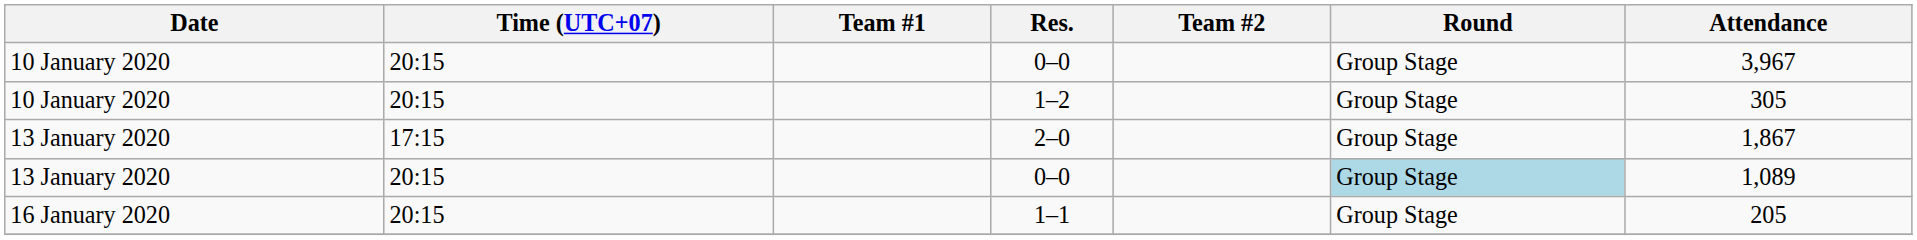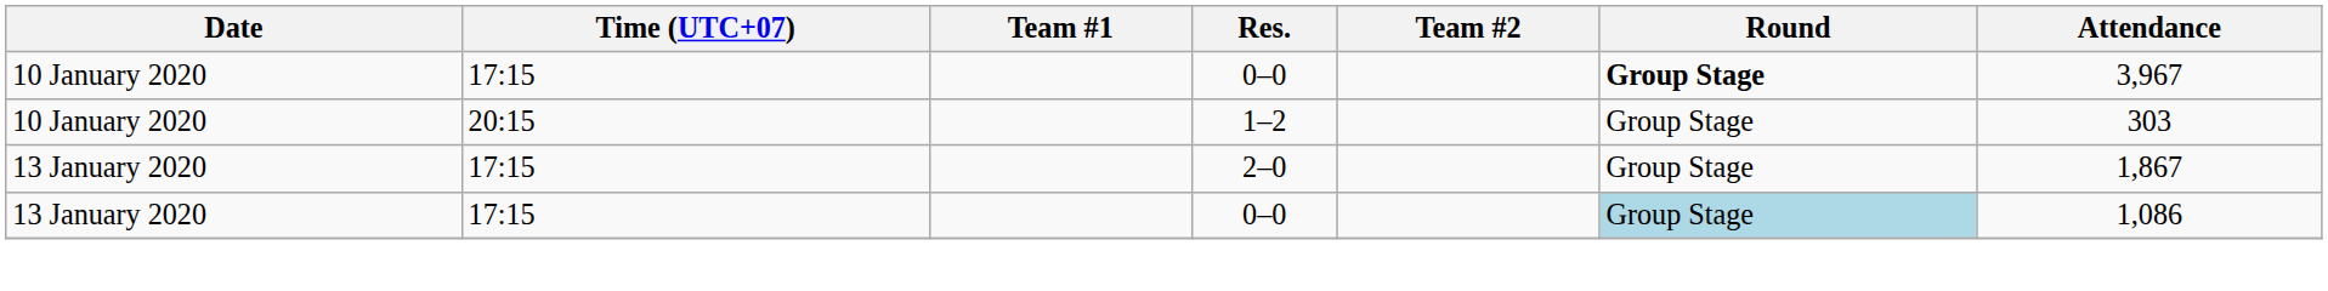10 January 2020 / 0–0 | Time (UTC+07): 20:15 -> 17:15
10 January 2020 / 0–0 | Round: normal -> bold
1–2 | Attendance: 305 -> 303
13 January 2020 / 0–0 | Time (UTC+07): 20:15 -> 17:15
13 January 2020 / 0–0 | Attendance: 1,089 -> 1,086
- row: 16 January 2020 | 20:15 | 1–1 | Group Stage | 205
